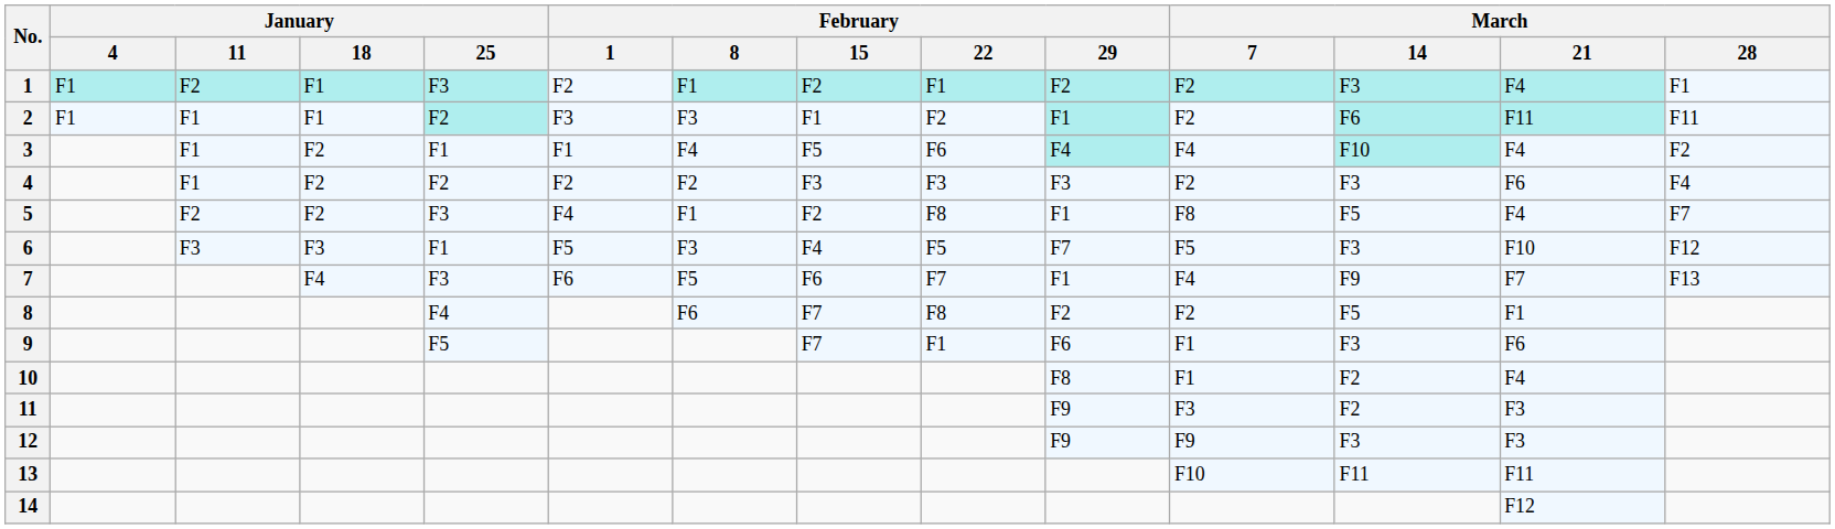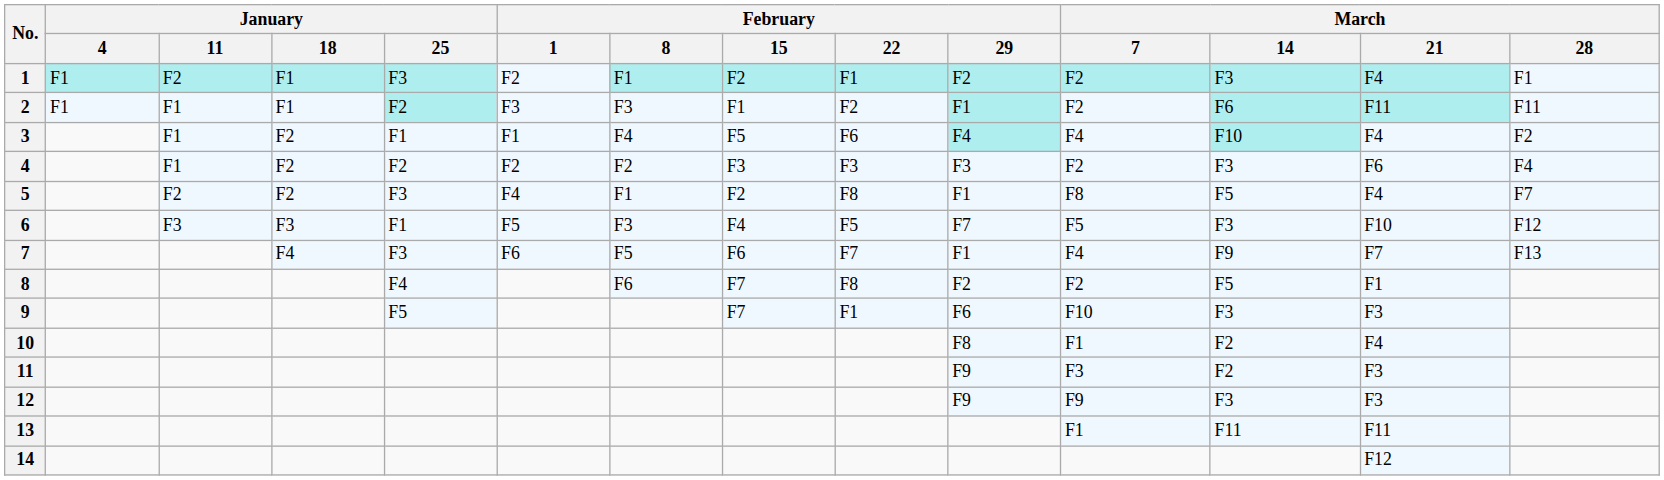9 | March / 7: F1 -> F10
9 | March / 21: F6 -> F3
13 | March / 7: F10 -> F1
